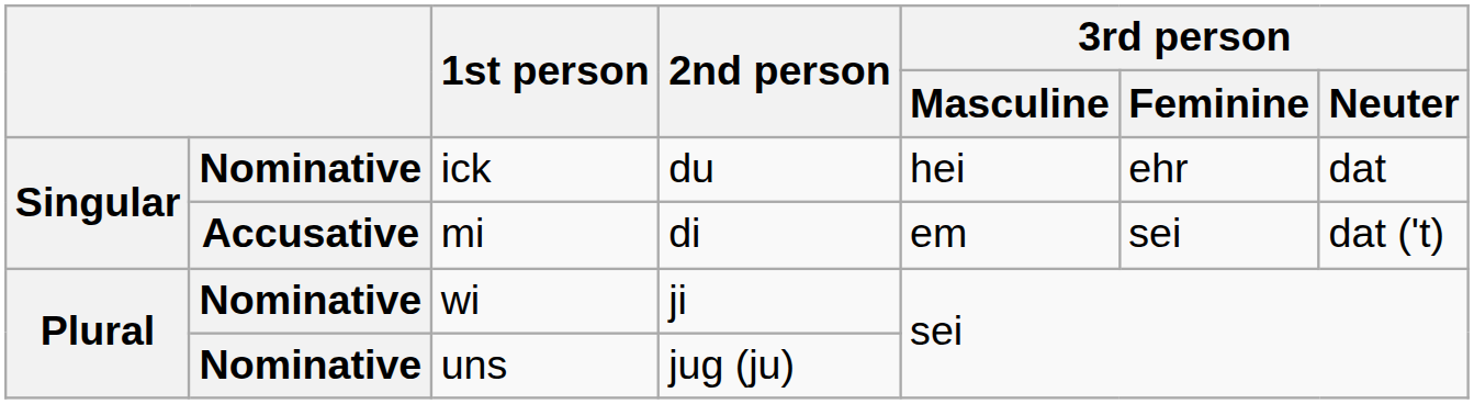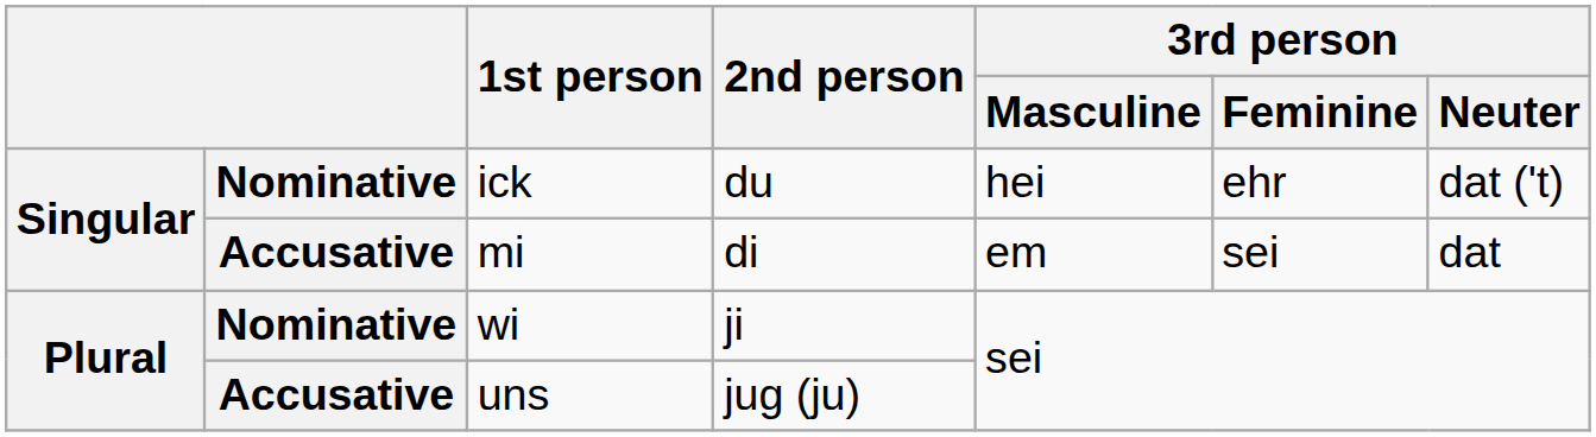ick | 3rd person / Neuter: dat -> dat ('t)
mi | 3rd person / Neuter: dat ('t) -> dat
uns | column 2: Nominative -> Accusative
